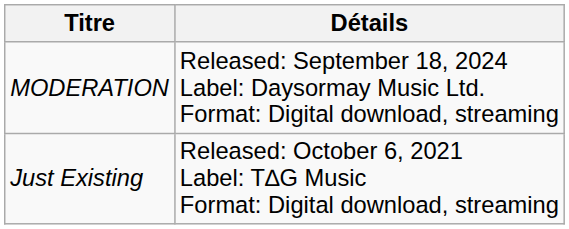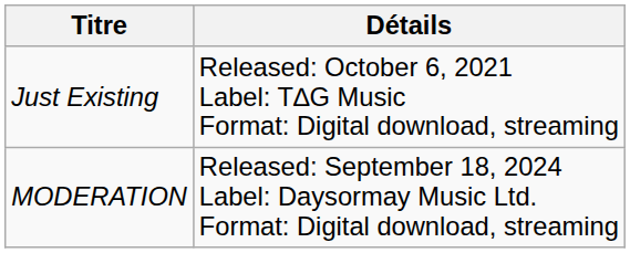rows swapped: Just Existing <-> MODERATION
